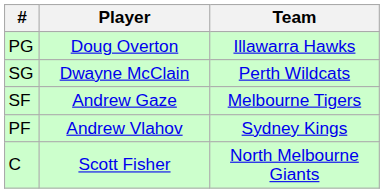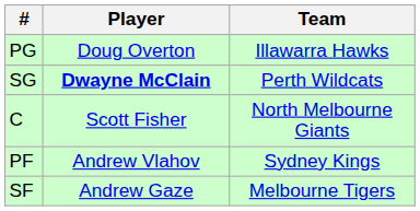SG | Player: normal -> bold
rows swapped: SF <-> C
